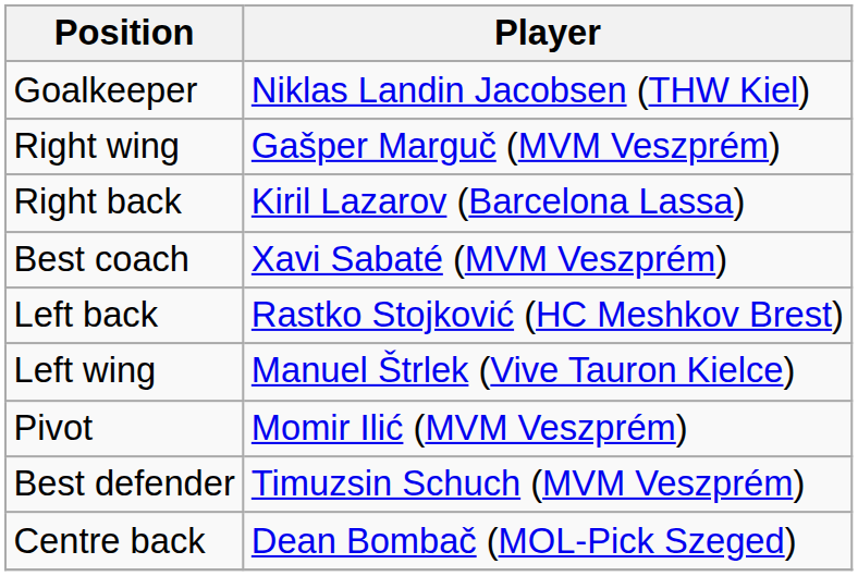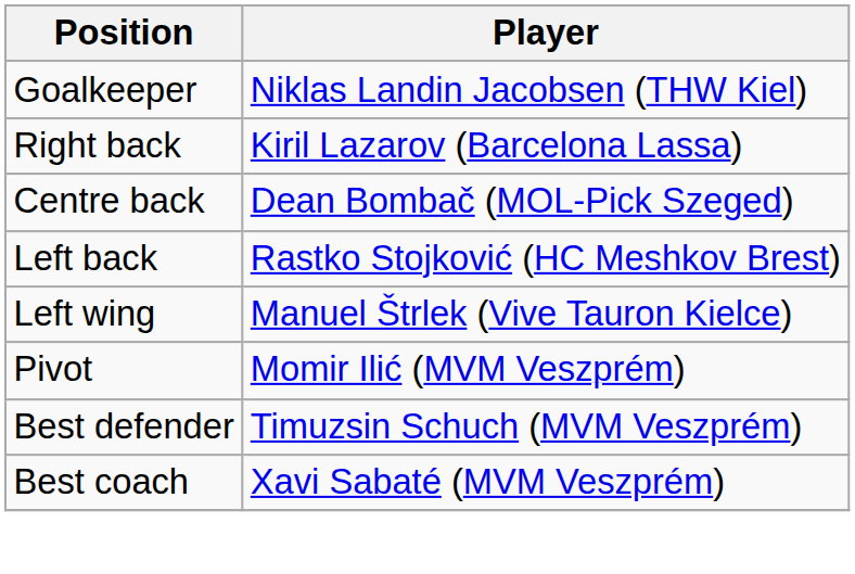- row: Right wing | Gašper Marguč (MVM Veszprém)
rows swapped: Centre back <-> Best coach
